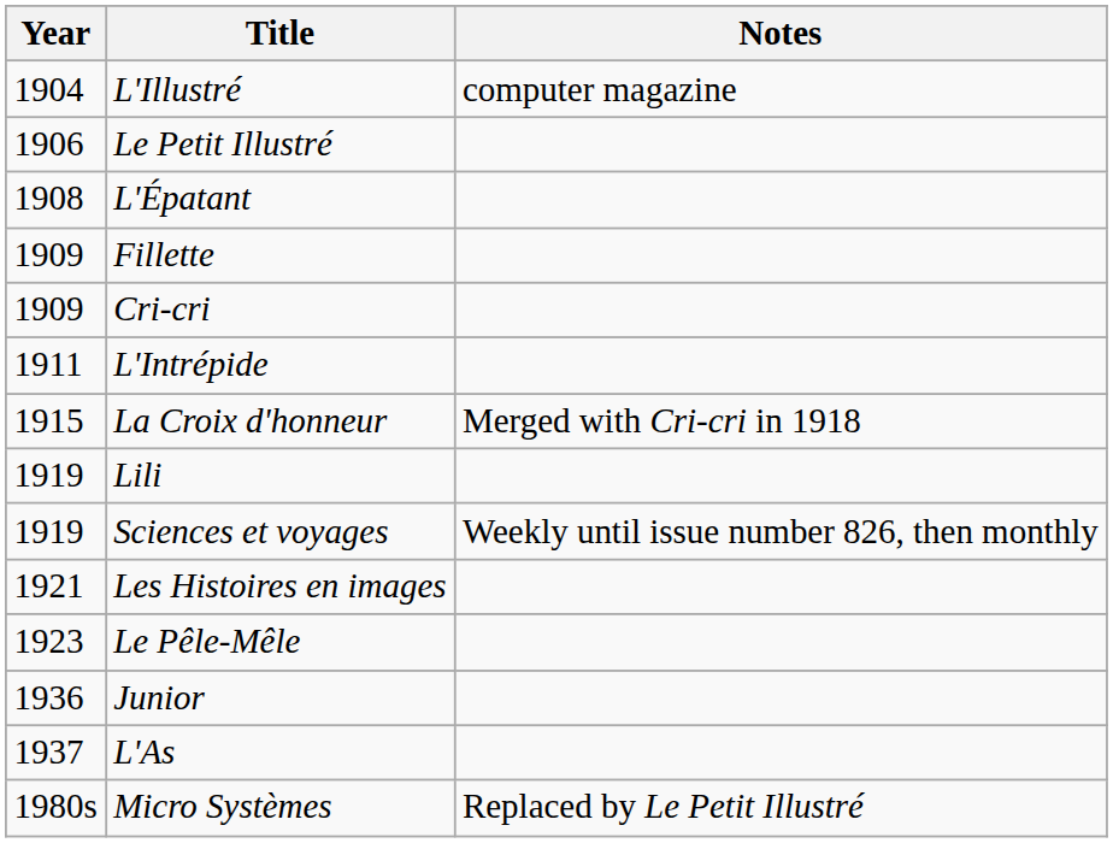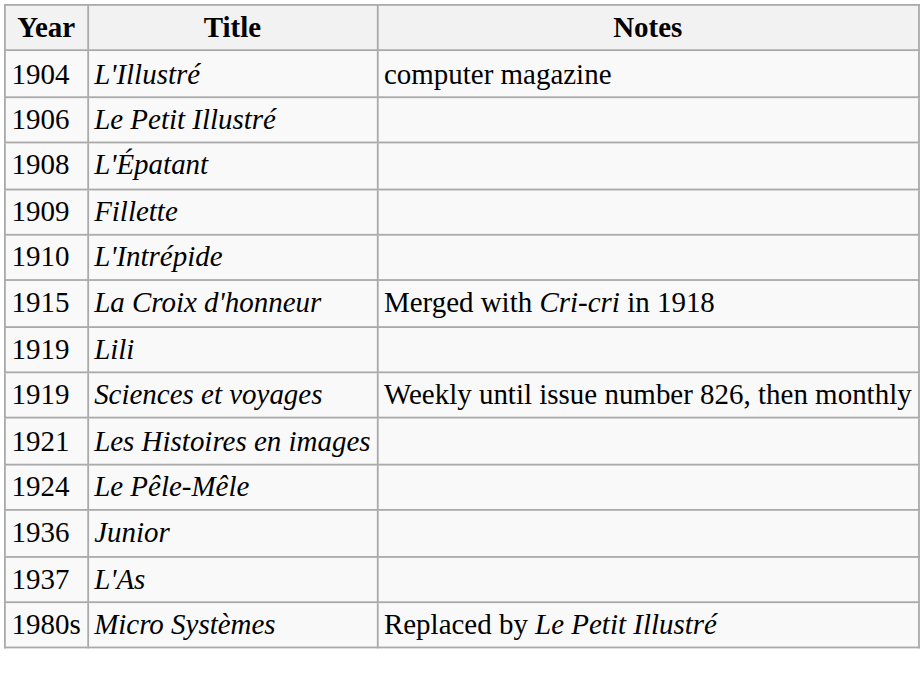- row: 1909 | Cri-cri
L'Intrépide | Year: 1911 -> 1910
Le Pêle-Mêle | Year: 1923 -> 1924
